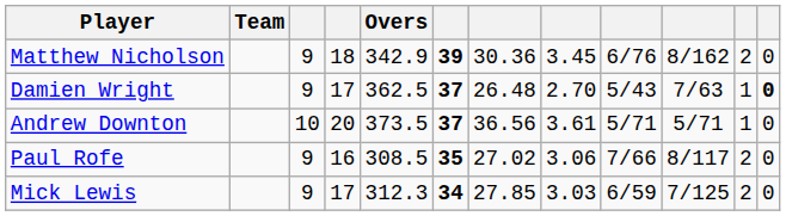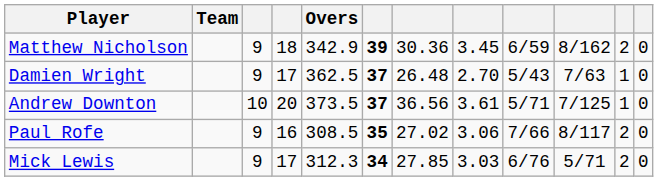Matthew Nicholson | column 9: 6/76 -> 6/59
Damien Wright | column 12: bold -> normal
Andrew Downton | column 10: 5/71 -> 7/125
Mick Lewis | column 9: 6/59 -> 6/76
Mick Lewis | column 10: 7/125 -> 5/71
